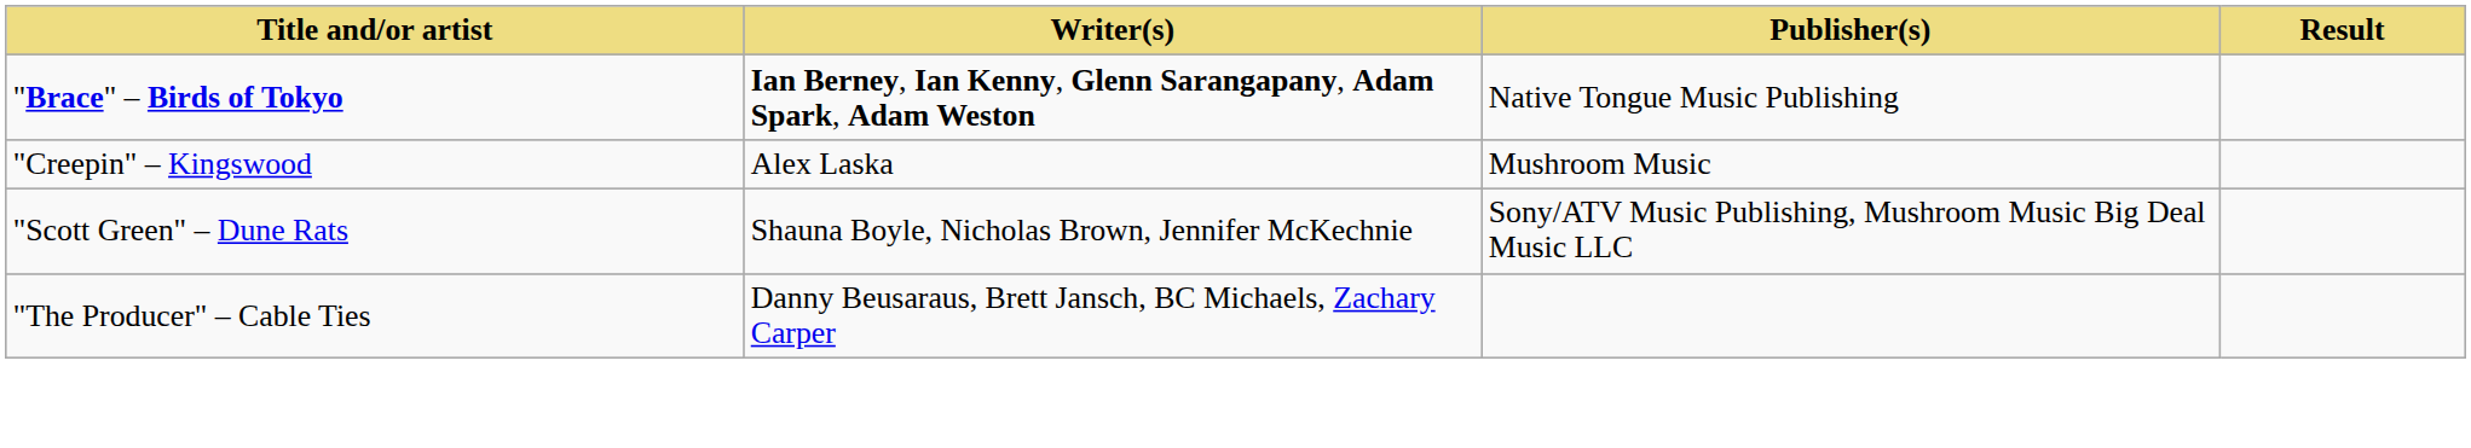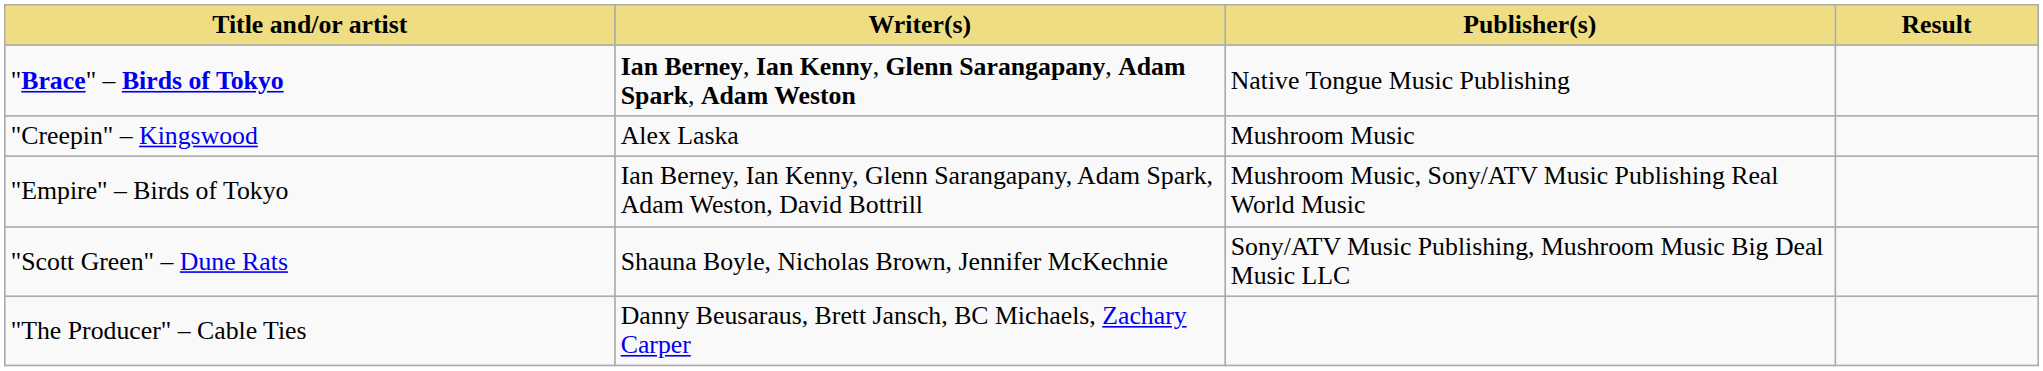+ row: "Empire" – Birds of Tokyo | Ian Berney, Ian Kenny, Glenn Sarangapany, Adam Spark, Adam Weston, David Bottrill | Mushroom Music, Sony/ATV Music Publishing Real World Music
